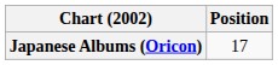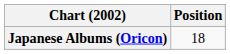Japanese Albums (Oricon) | Position: 17 -> 18
